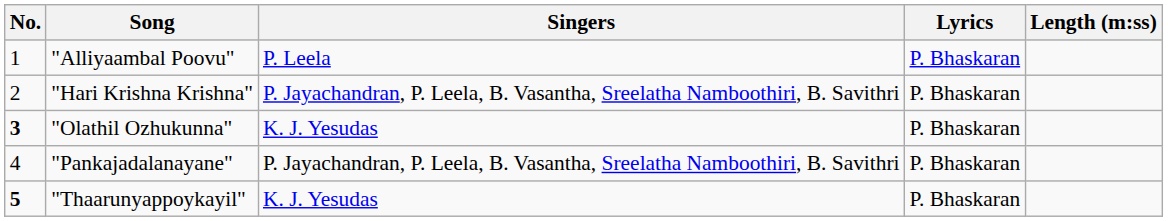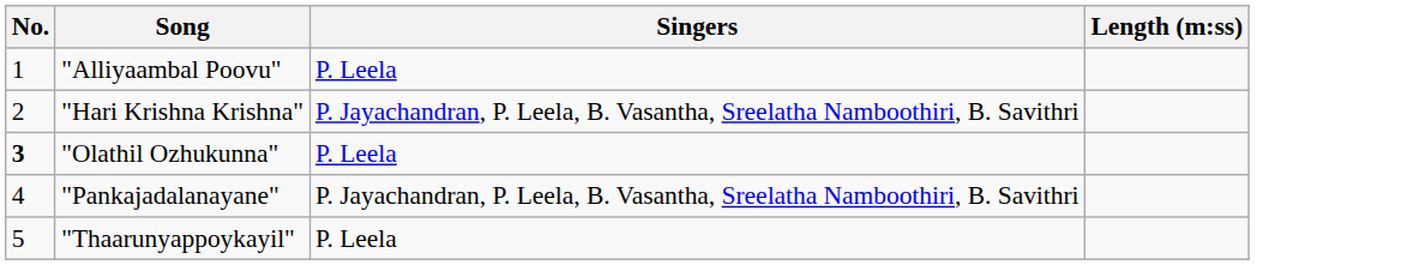- column: Lyrics | P. Bhaskaran | P. Bhaskaran | P. Bhaskaran | P. Bhaskaran | P. Bhaskaran
"Olathil Ozhukunna" | Singers: K. J. Yesudas -> P. Leela
"Thaarunyappoykayil" | No.: bold -> normal
"Thaarunyappoykayil" | Singers: K. J. Yesudas -> P. Leela
